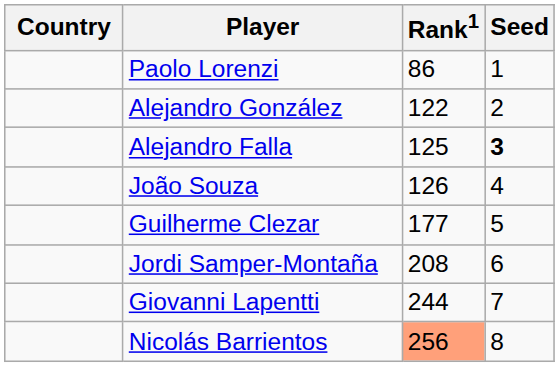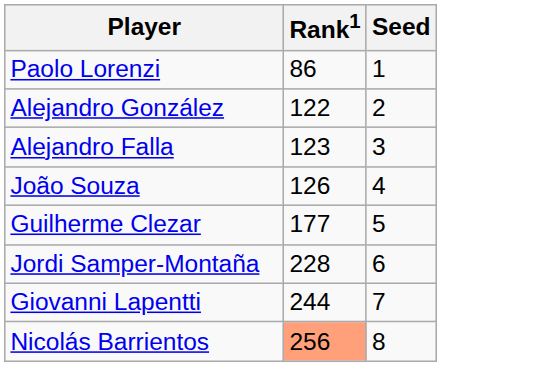- column: Country
Alejandro Falla | Rank1: 125 -> 123
Alejandro Falla | Seed: bold -> normal
Jordi Samper-Montaña | Rank1: 208 -> 228
